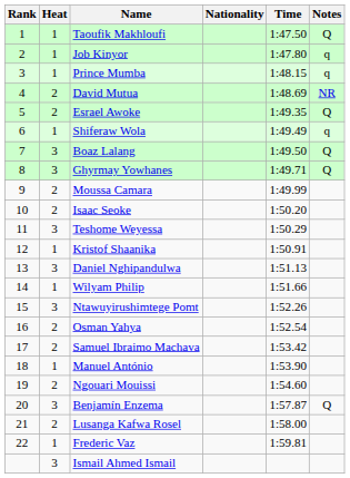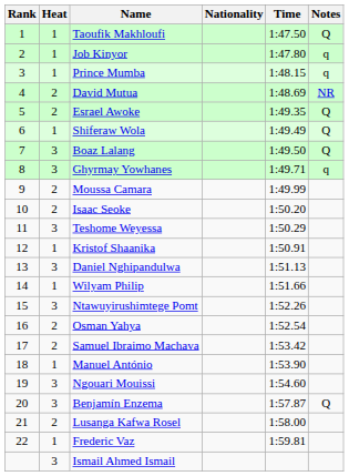Shiferaw Wola | Notes: q -> Q
Ghyrmay Yowhanes | Notes: Q -> q
Ngouari Mouissi | Heat: 2 -> 3
